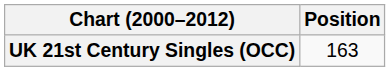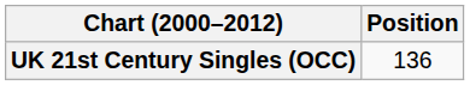UK 21st Century Singles (OCC) | Position: 163 -> 136
